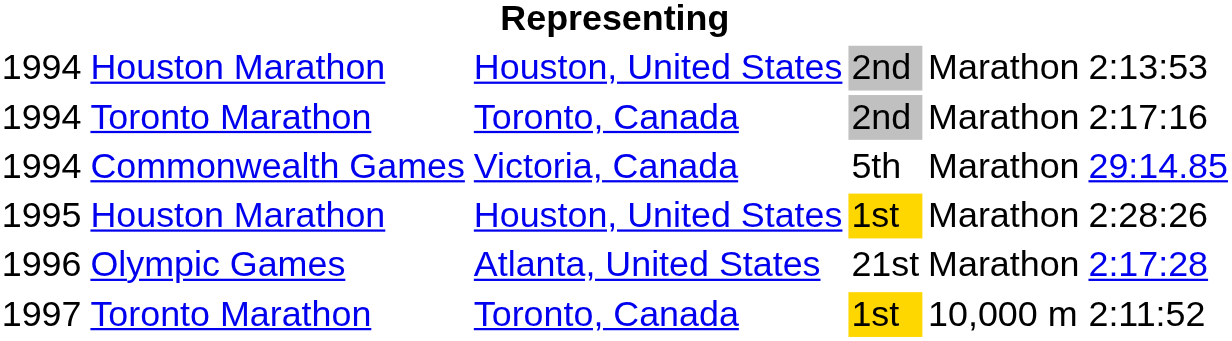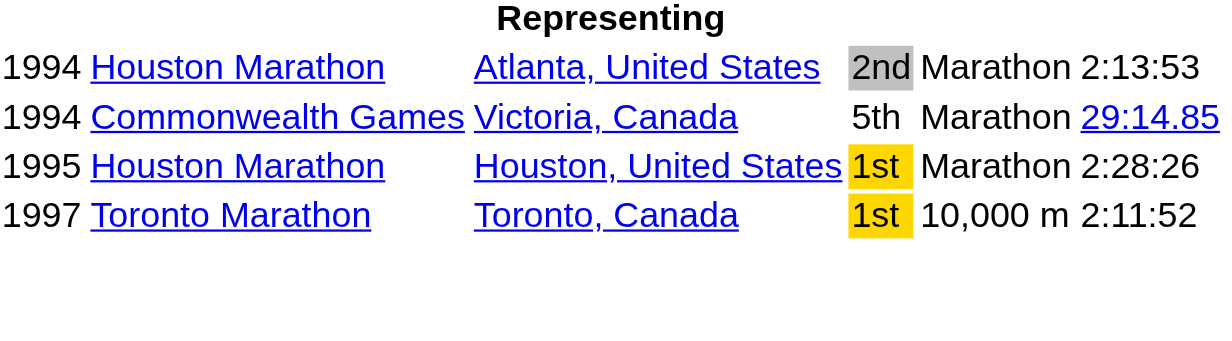1994 / Houston Marathon | column 3: Houston, United States -> Atlanta, United States
- row: 1994 | Toronto Marathon | Toronto, Canada | 2nd | Marathon | 2:17:16
- row: 1996 | Olympic Games | Atlanta, United States | 21st | Marathon | 2:17:28
